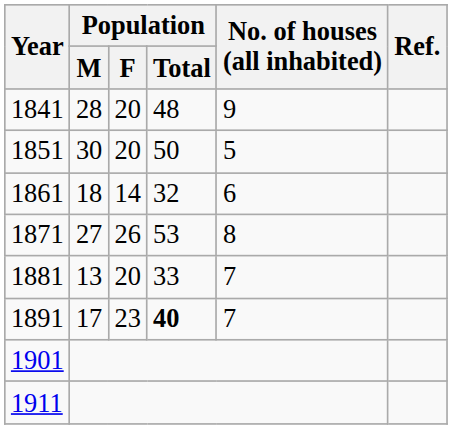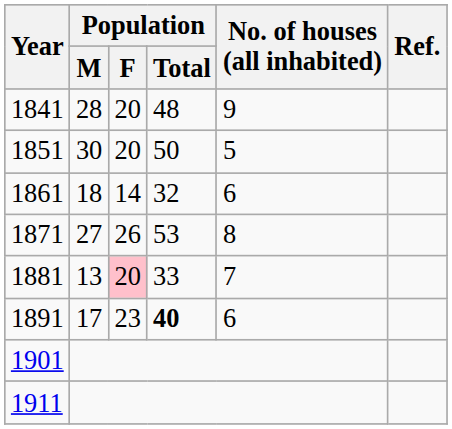1881 | Population / F: no background -> pink background
1891 | No. of houses (all inhabited): 7 -> 6
